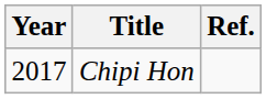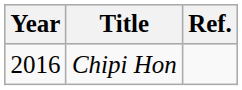Chipi Hon | Year: 2017 -> 2016
